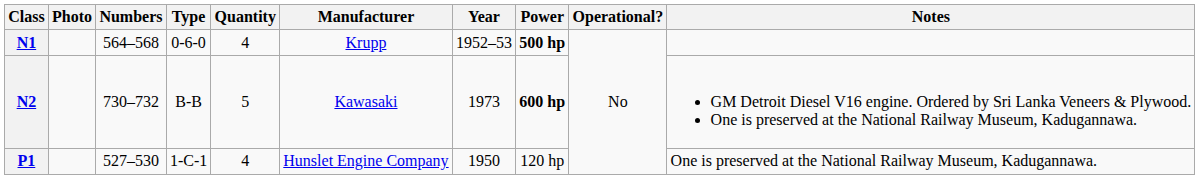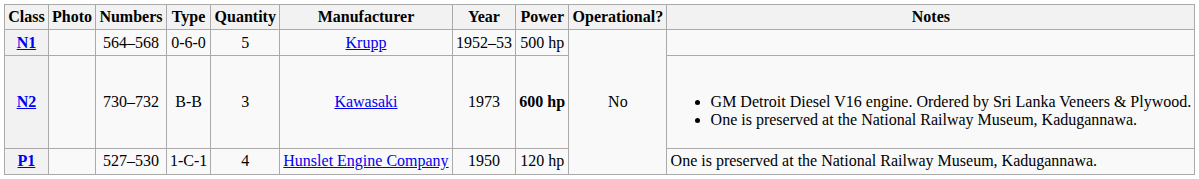N1 | Quantity: 4 -> 5
N1 | Power: bold -> normal
N2 | Quantity: 5 -> 3
